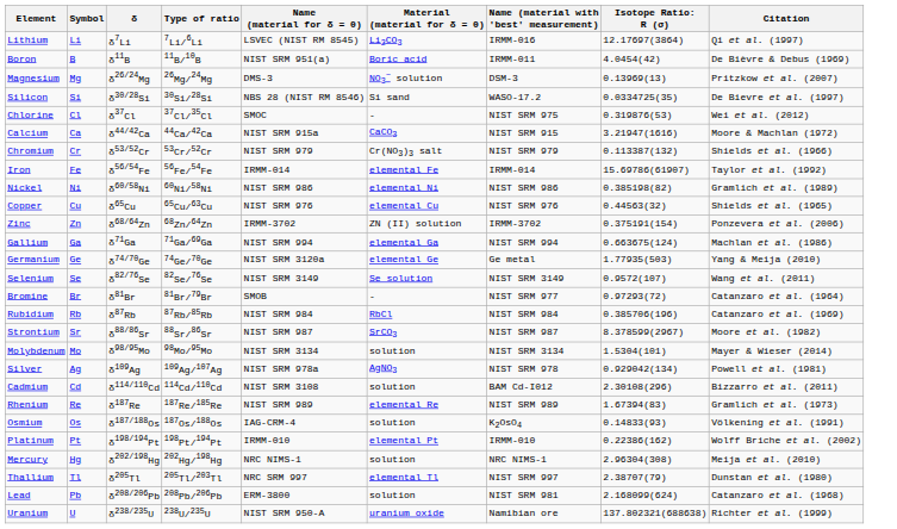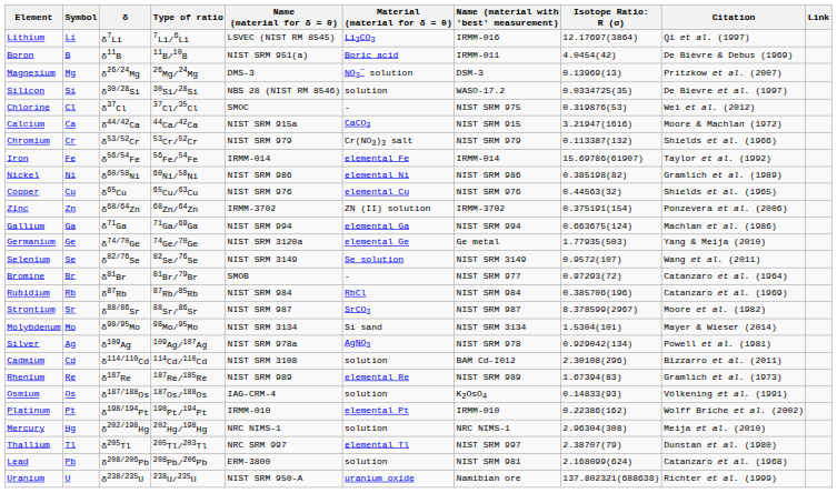+ column: Link
Silicon | Material (material for δ = 0): Si sand -> solution
Molybdenum | Material (material for δ = 0): solution -> Si sand
